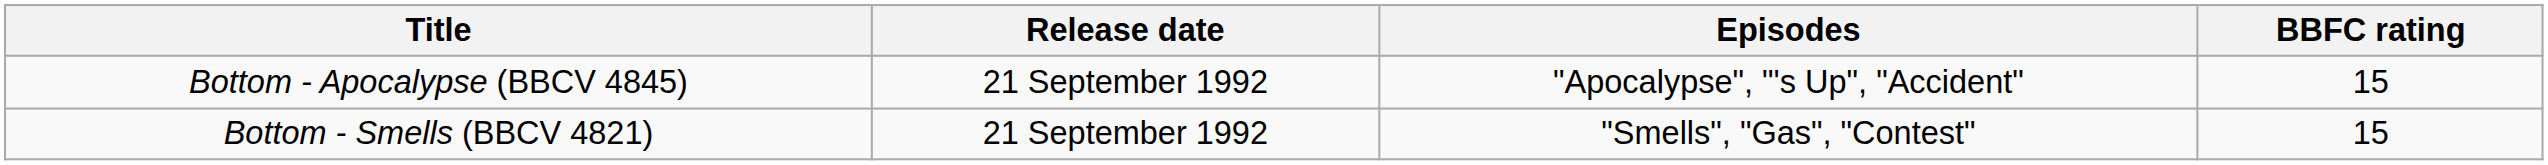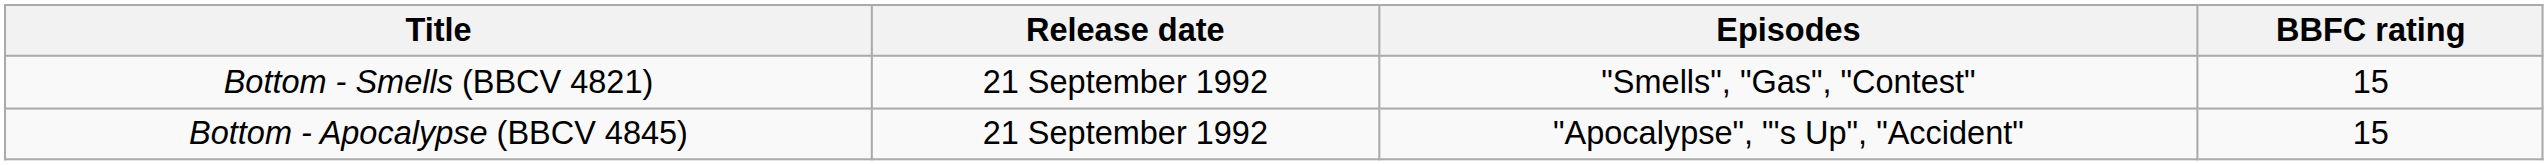rows swapped: Bottom - Smells (BBCV 4821) <-> Bottom - Apocalypse (BBCV 4845)
